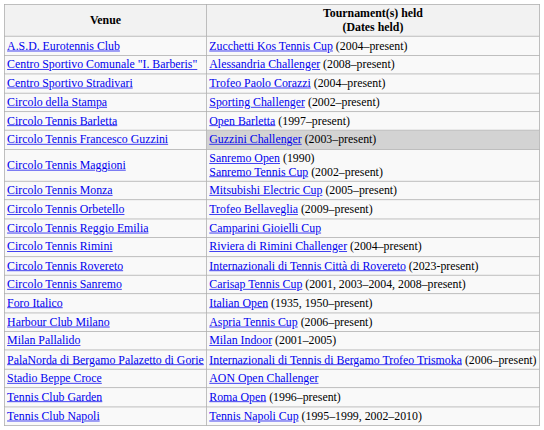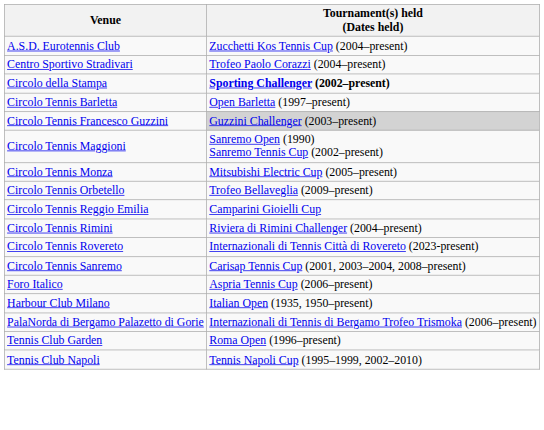- row: Centro Sportivo Comunale "I. Barberis" | Alessandria Challenger (2008–present)
Circolo della Stampa | Tournament(s) held (Dates held): normal -> bold
Foro Italico | Tournament(s) held (Dates held): Italian Open (1935, 1950–present) -> Aspria Tennis Cup (2006–present)
Harbour Club Milano | Tournament(s) held (Dates held): Aspria Tennis Cup (2006–present) -> Italian Open (1935, 1950–present)
- row: Milan Pallalido | Milan Indoor (2001–2005)
- row: Stadio Beppe Croce | AON Open Challenger
